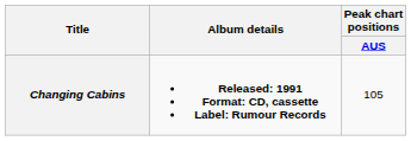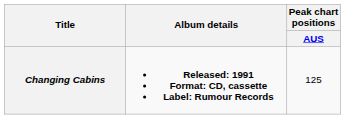Changing Cabins | Peak chart positions / AUS: 105 -> 125
